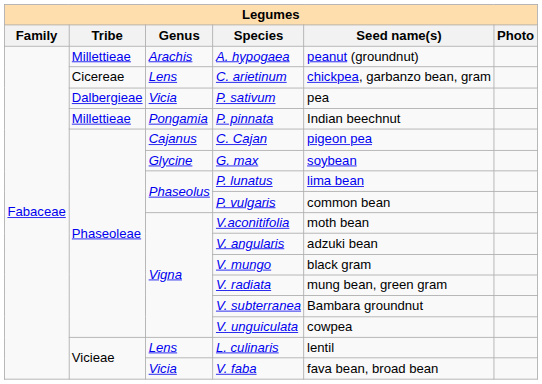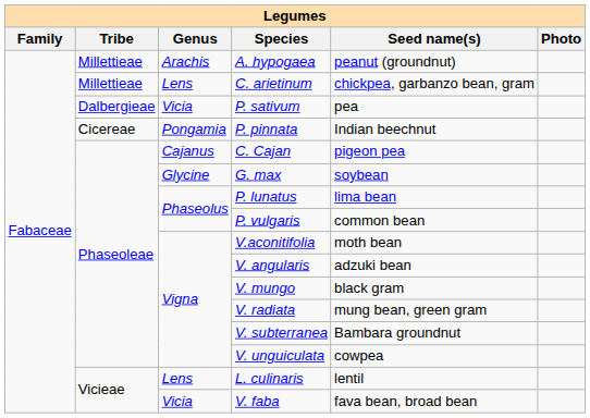C. arietinum | Tribe: Cicereae -> Millettieae
P. pinnata | Tribe: Millettieae -> Cicereae
